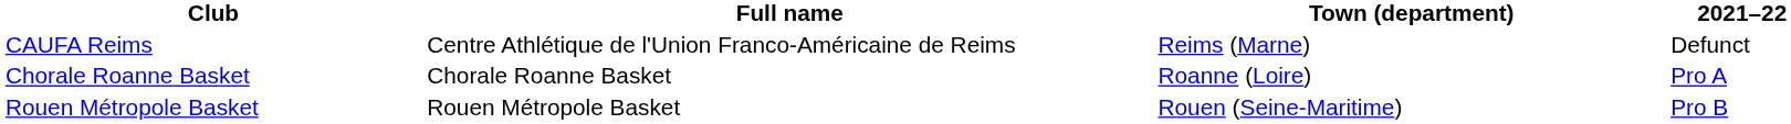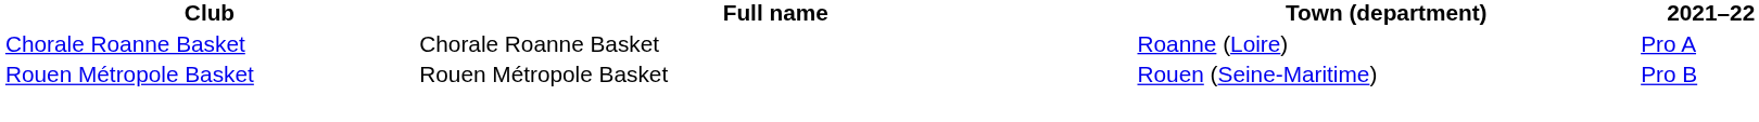- row: CAUFA Reims | Centre Athlétique de l'Union Franco-Américaine de Reims | Reims (Marne) | Defunct
